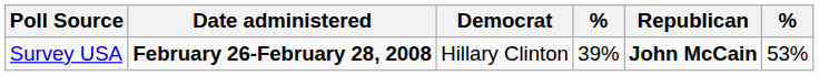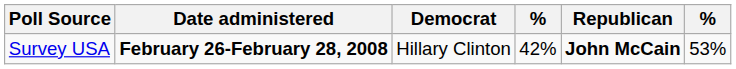Survey USA | column 4: 39% -> 42%
